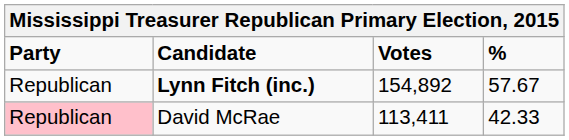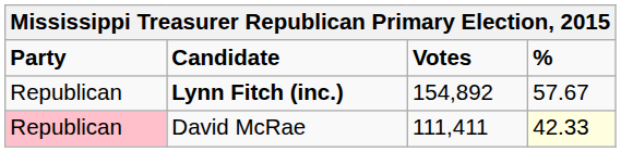David McRae | Votes: 113,411 -> 111,411
David McRae | %: no background -> lightyellow background
